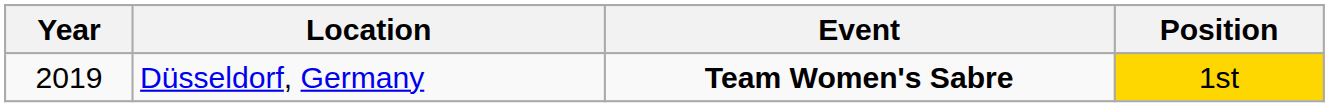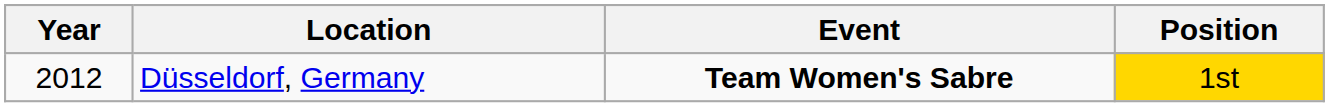Düsseldorf, Germany | Year: 2019 -> 2012
